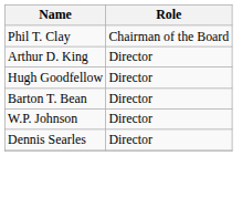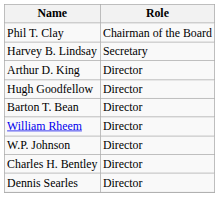+ row: Harvey B. Lindsay | Secretary
+ row: William Rheem | Director
+ row: Charles H. Bentley | Director
